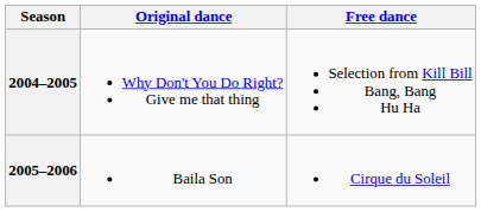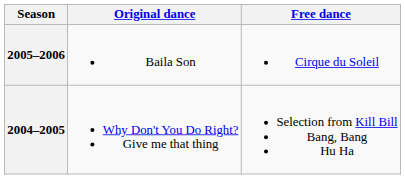rows swapped: 2005–2006 <-> 2004–2005
